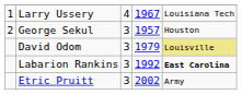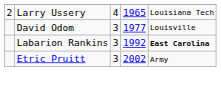Larry Ussery | column 1: 1 -> 2
Larry Ussery | column 4: 1967 -> 1965
- row: 2 | George Sekul | 3 | 1957 | Houston
David Odom | column 4: 1979 -> 1977
David Odom | column 5: khaki background -> no background
